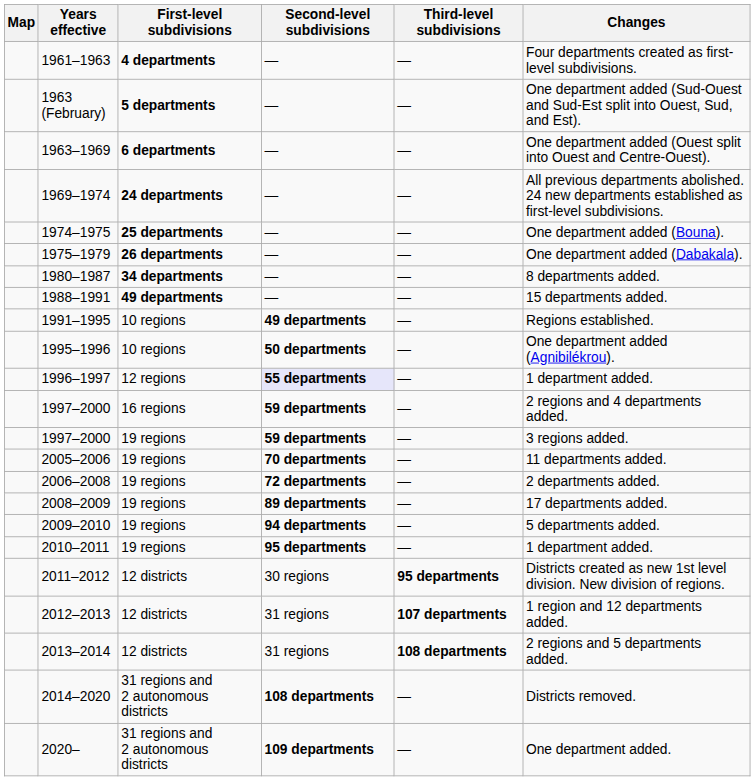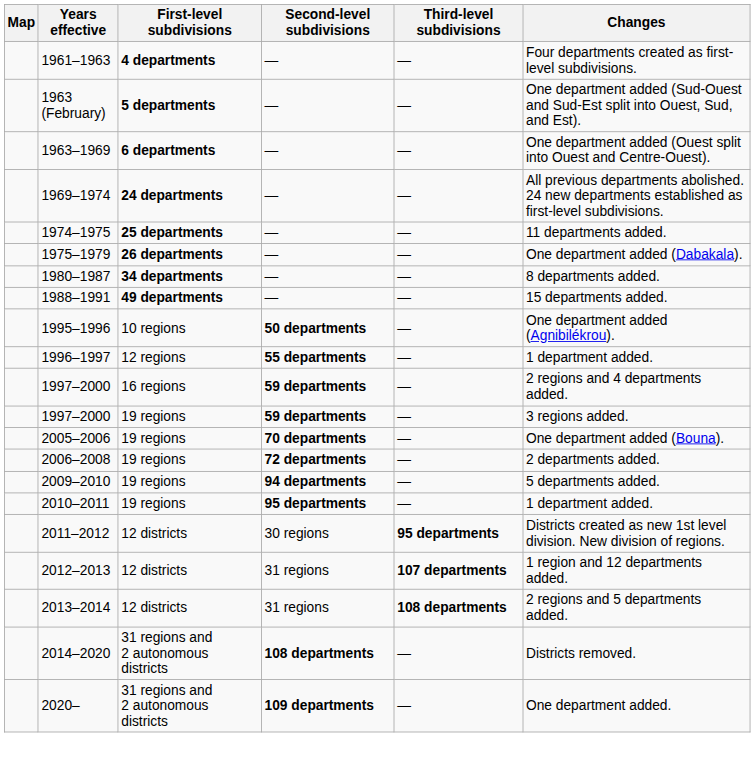1974–1975 | Changes: One department added (Bouna). -> 11 departments added.
- row: 1991–1995 | 10 regions | 49 departments | — | Regions established.
1996–1997 | Second-level subdivisions: lavender background -> no background
2005–2006 | Changes: 11 departments added. -> One department added (Bouna).
- row: 2008–2009 | 19 regions | 89 departments | — | 17 departments added.
